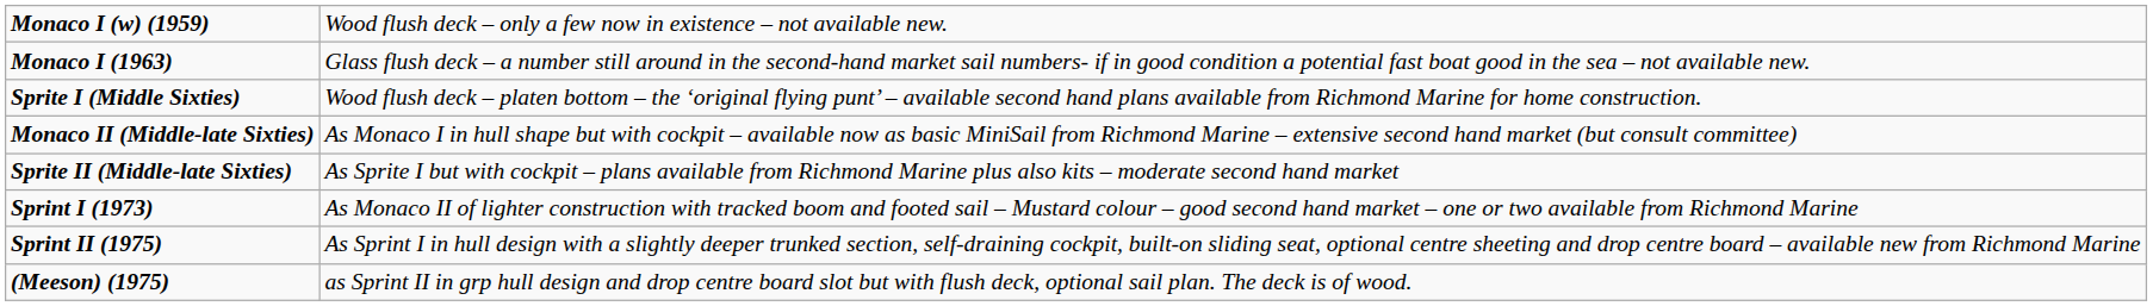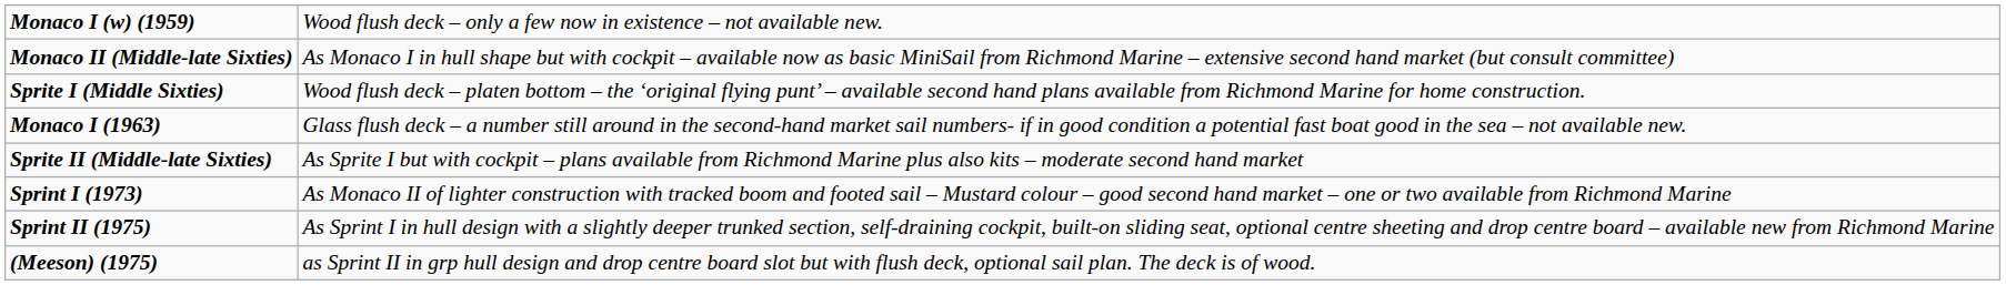rows swapped: Monaco I (1963) <-> Monaco II (Middle-late Sixties)
